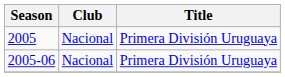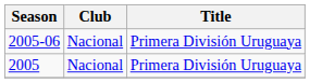rows swapped: 2005 <-> 2005-06
